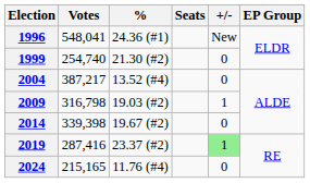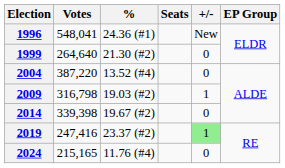1999 | Votes: 254,740 -> 264,640
2004 | Votes: 387,217 -> 387,220
2019 | Votes: 287,416 -> 247,416
